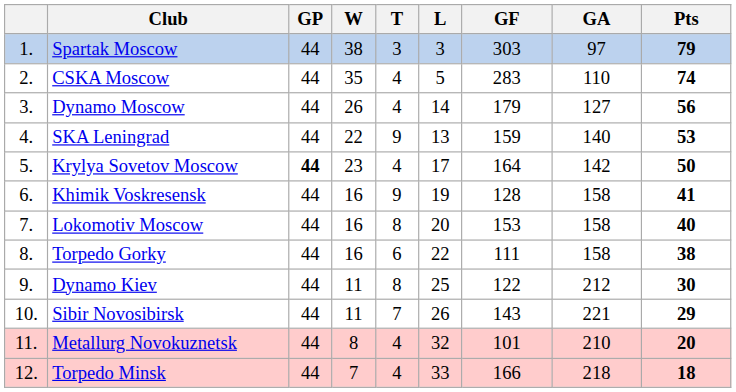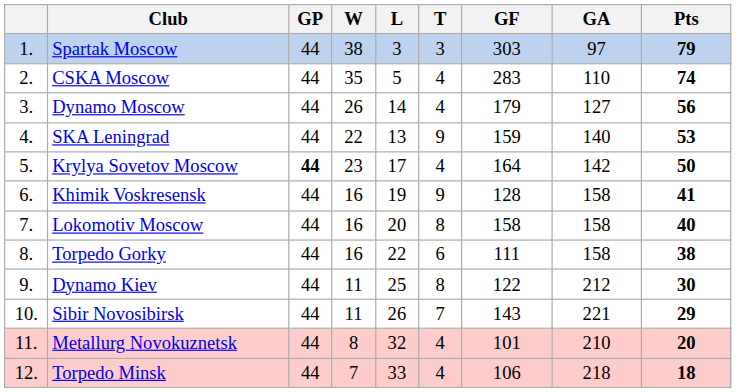columns swapped: T <-> L
Lokomotiv Moscow | GF: 153 -> 158
Torpedo Minsk | GF: 166 -> 106
